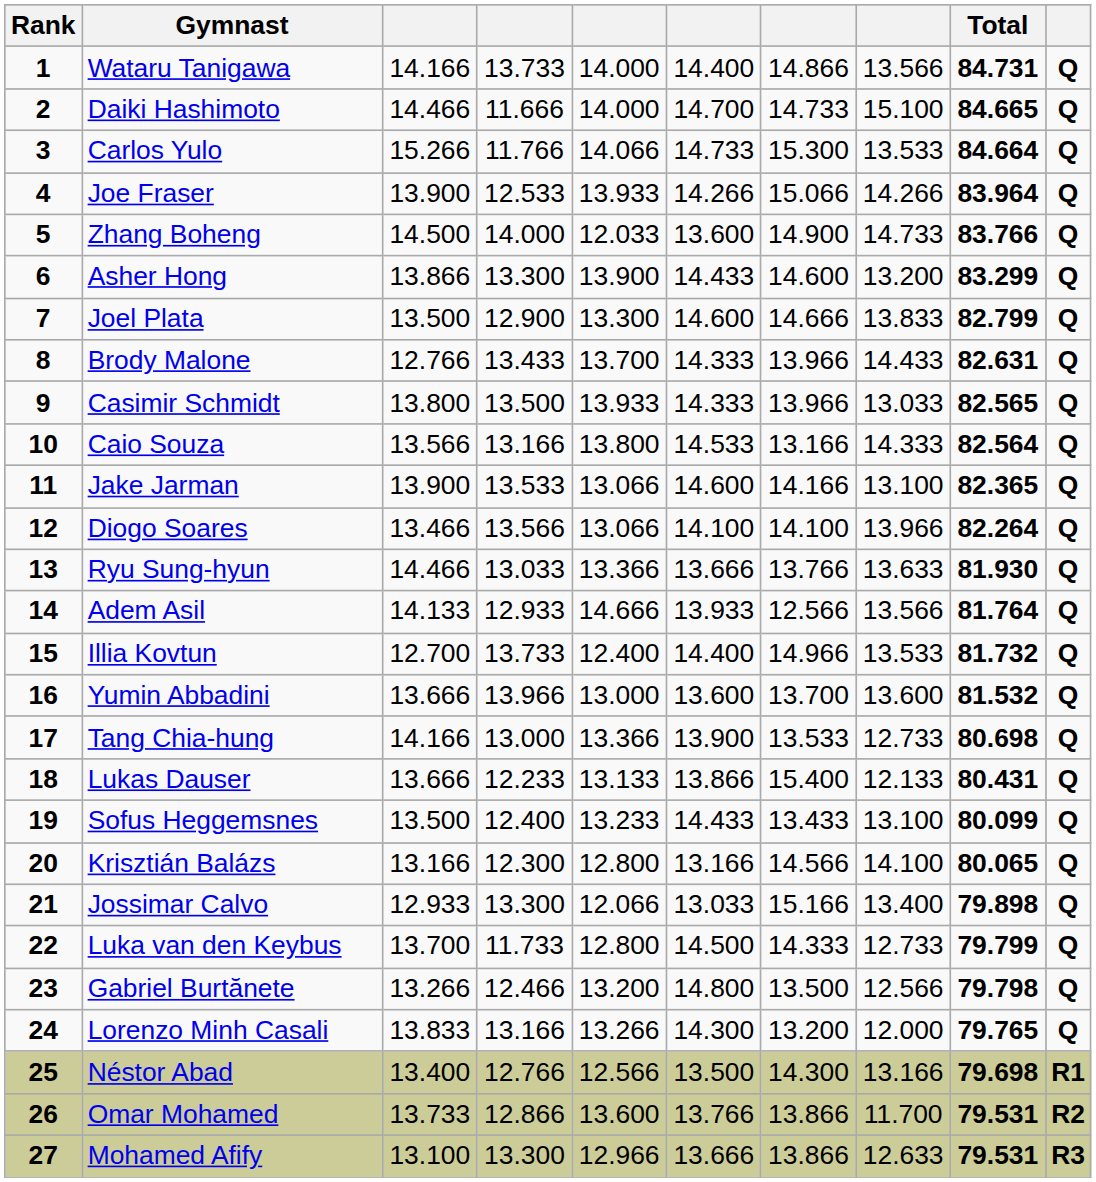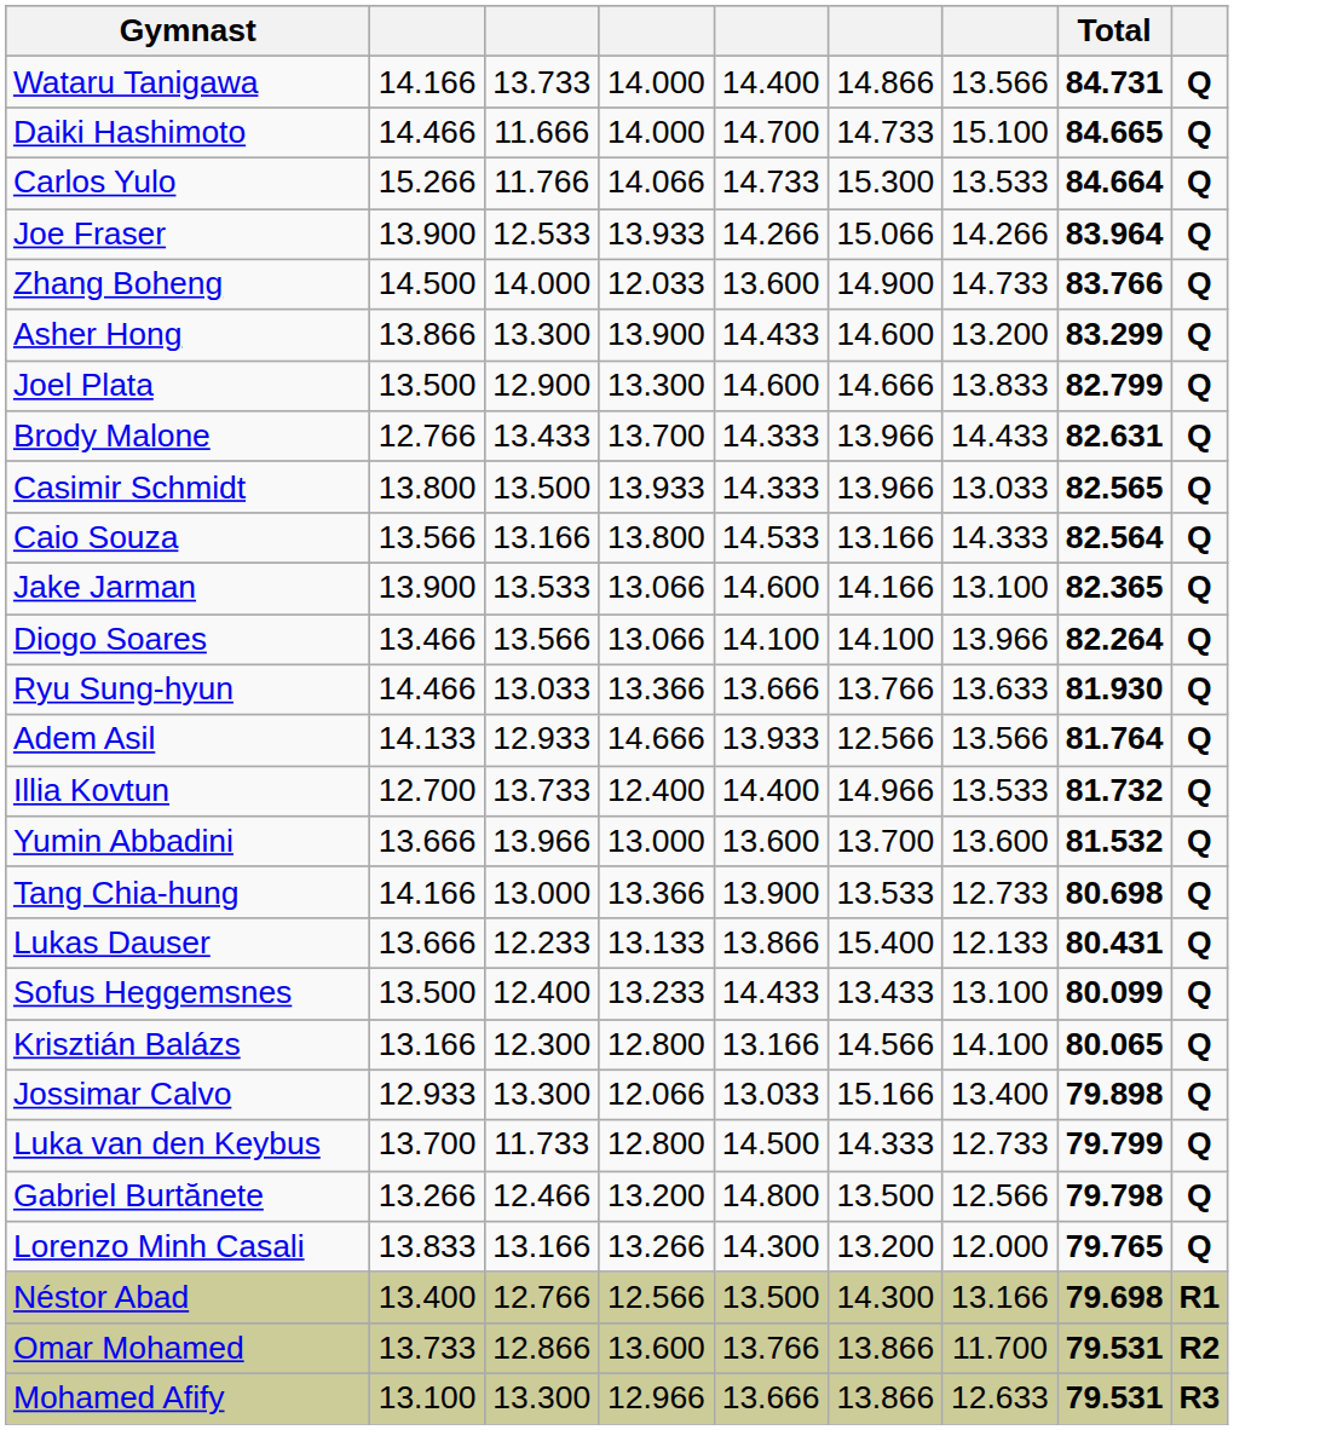- column: Rank | 1 | 2 | 3 | 4 | 5 | 6 | 7 | 8 | 9 | 10 | 11 | 12 | 13 | 14 | 15 | 16 | 17 | 18 | 19 | 20 | 21 | 22 | 23 | 24 | 25 | 26 | 27
